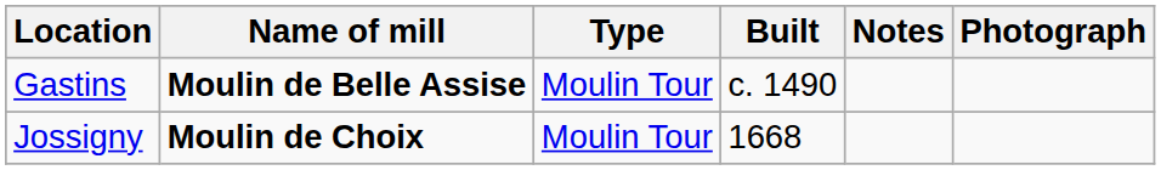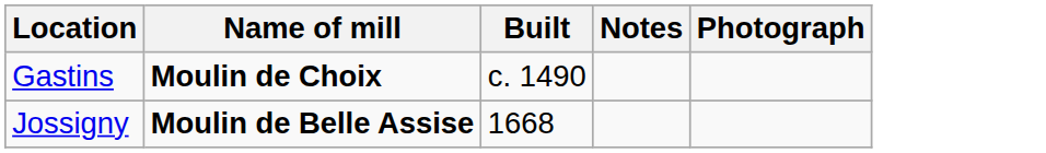- column: Type | Moulin Tour | Moulin Tour
Gastins | Name of mill: Moulin de Belle Assise -> Moulin de Choix
Jossigny | Name of mill: Moulin de Choix -> Moulin de Belle Assise
